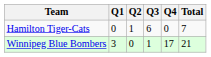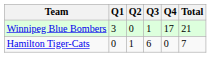rows swapped: Winnipeg Blue Bombers <-> Hamilton Tiger-Cats
